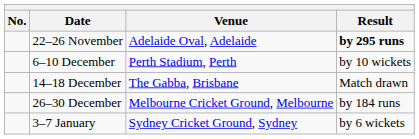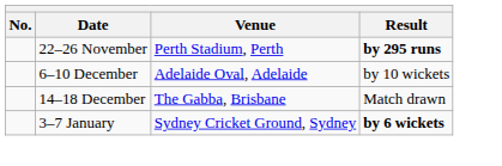22–26 November | Venue: Adelaide Oval, Adelaide -> Perth Stadium, Perth
6–10 December | Venue: Perth Stadium, Perth -> Adelaide Oval, Adelaide
- row: 26–30 December | Melbourne Cricket Ground, Melbourne | by 184 runs
3–7 January | Result: normal -> bold
